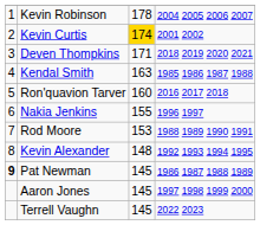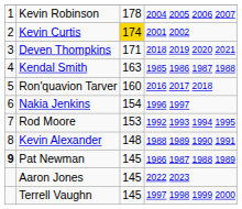Nakia Jenkins | column 3: 155 -> 154
Rod Moore | column 4: 1988 1989 1990 1991 -> 1992 1993 1994 1995
Kevin Alexander | column 4: 1992 1993 1994 1995 -> 1988 1989 1990 1991
Aaron Jones | column 4: 1997 1998 1999 2000 -> 2022 2023
Terrell Vaughn | column 4: 2022 2023 -> 1997 1998 1999 2000
